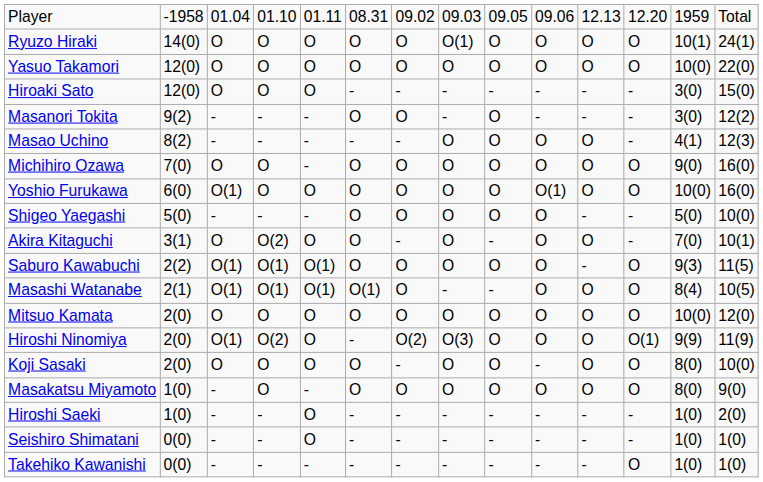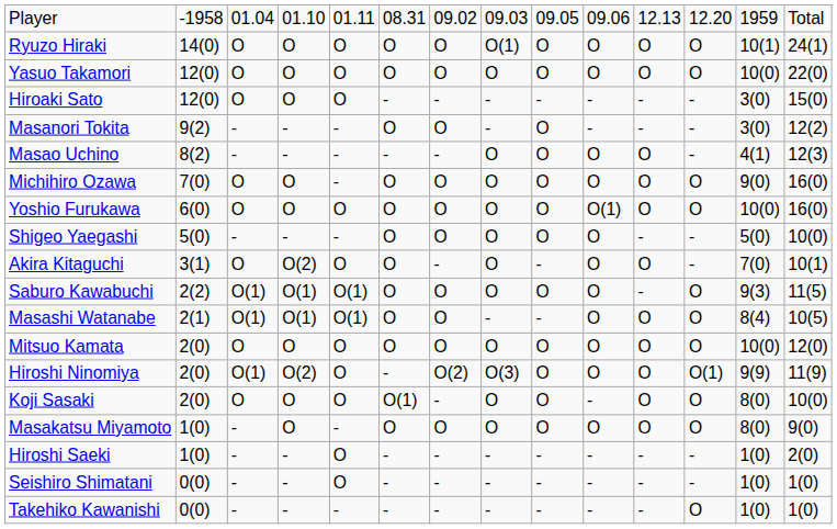Yoshio Furukawa | column 3: O(1) -> O
Masashi Watanabe | column 6: O(1) -> O
Koji Sasaki | column 6: O -> O(1)
